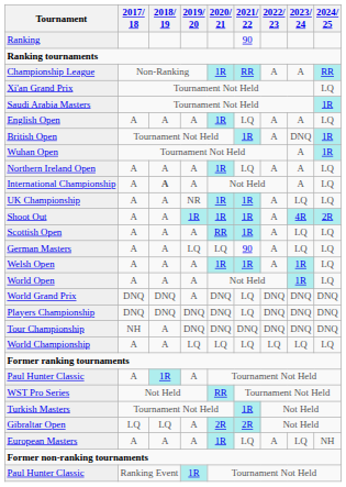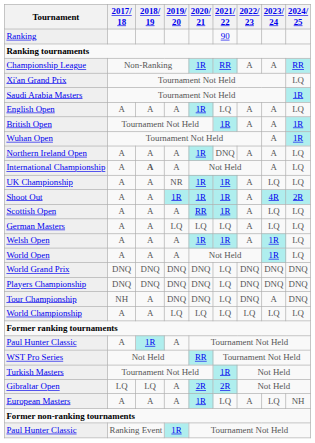British Open | 2023/ 24: DNQ -> A
Northern Ireland Open | 2021/ 22: LQ -> DNQ
German Masters | 2021/ 22: 90 -> LQ
World Grand Prix | 2019/ 20: A -> DNQ
Tour Championship | 2021/ 22: DNQ -> LQ
Tour Championship | 2023/ 24: DNQ -> A
